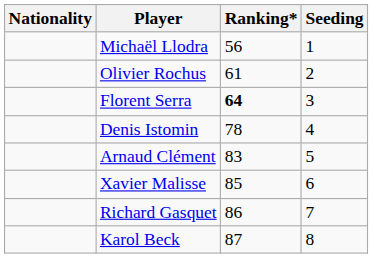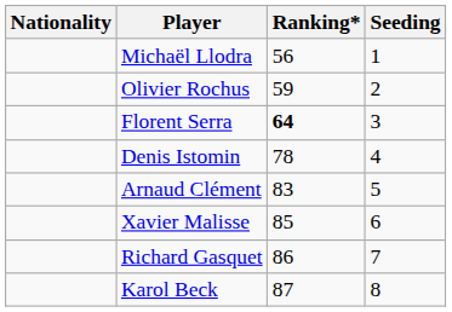Olivier Rochus | Ranking*: 61 -> 59
